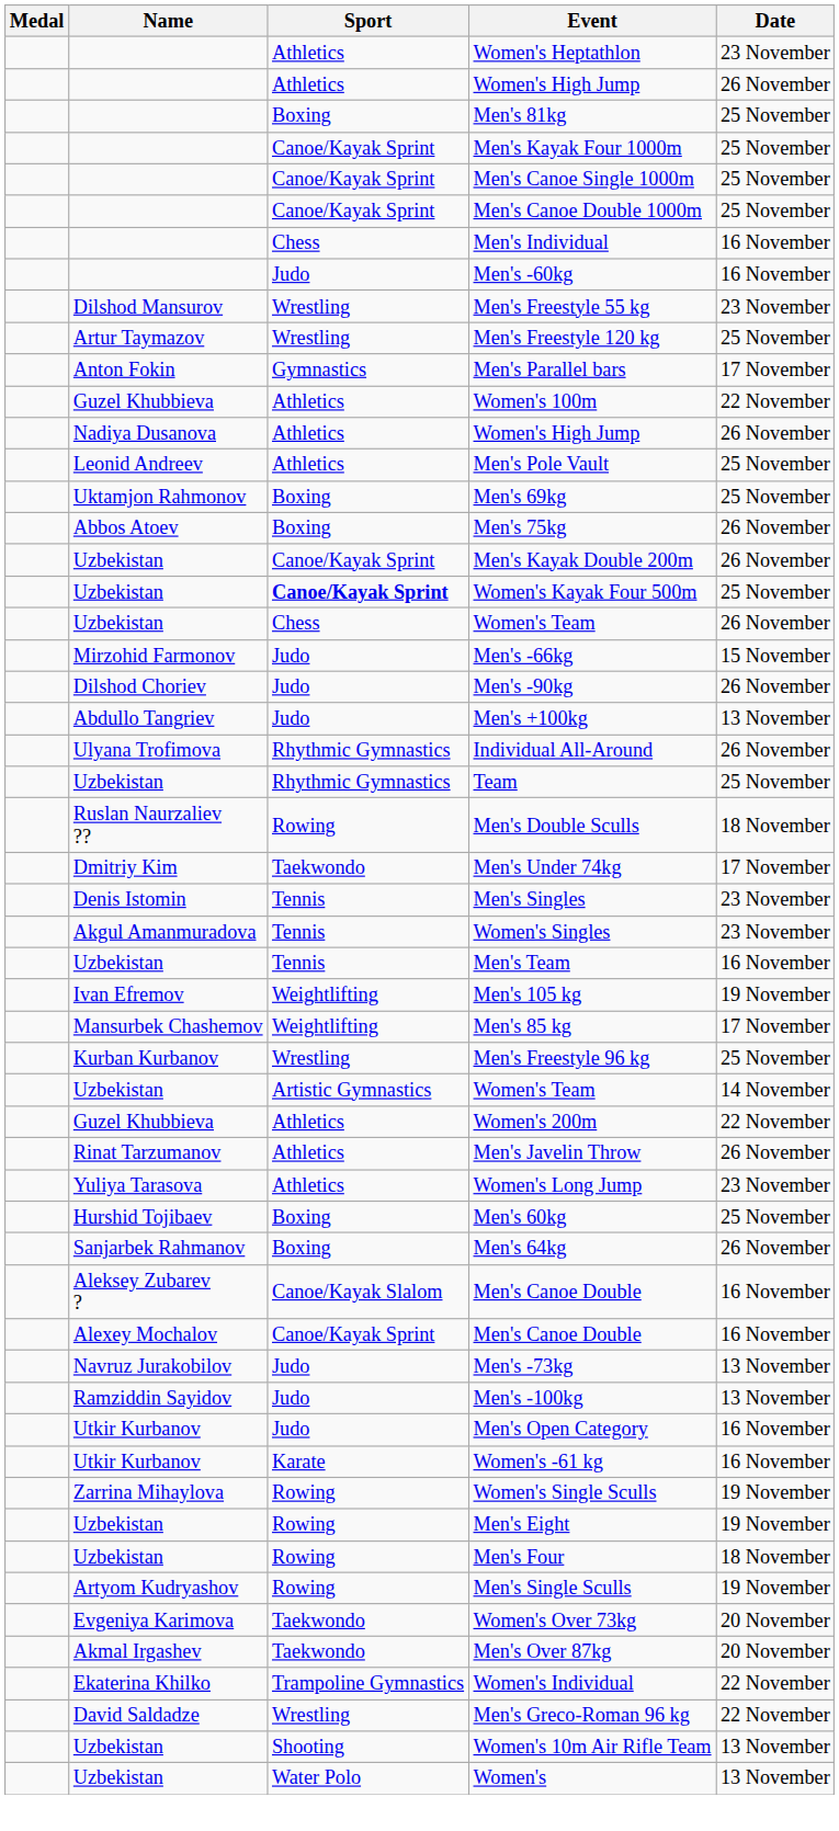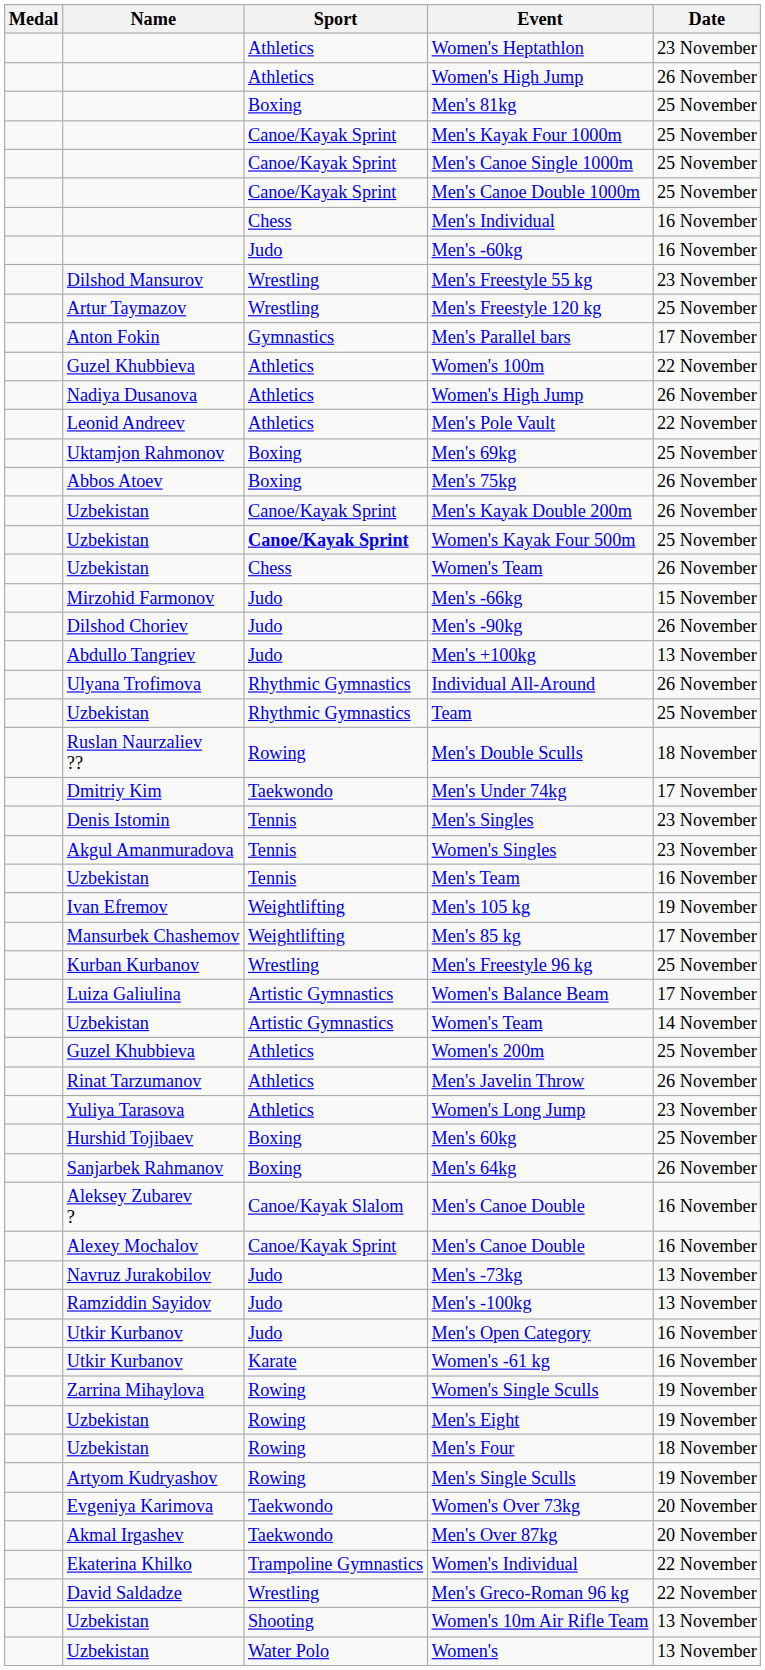Men's Pole Vault | Date: 25 November -> 22 November
+ row: Luiza Galiulina | Artistic Gymnastics | Women's Balance Beam | 17 November
Women's 200m | Date: 22 November -> 25 November
